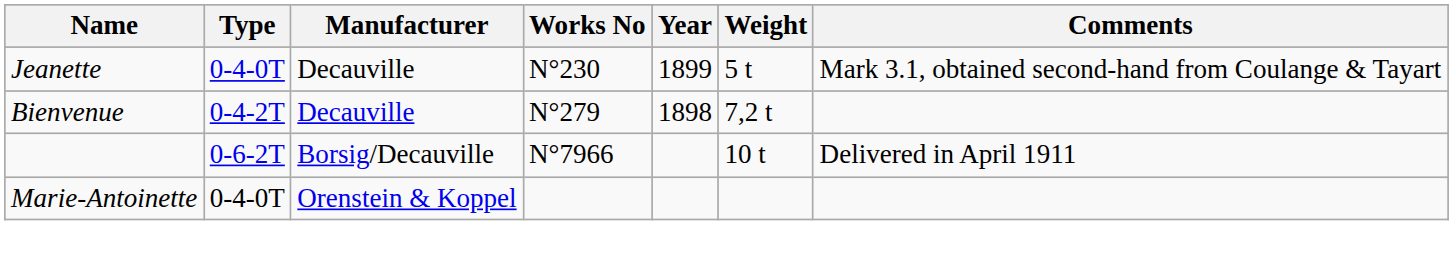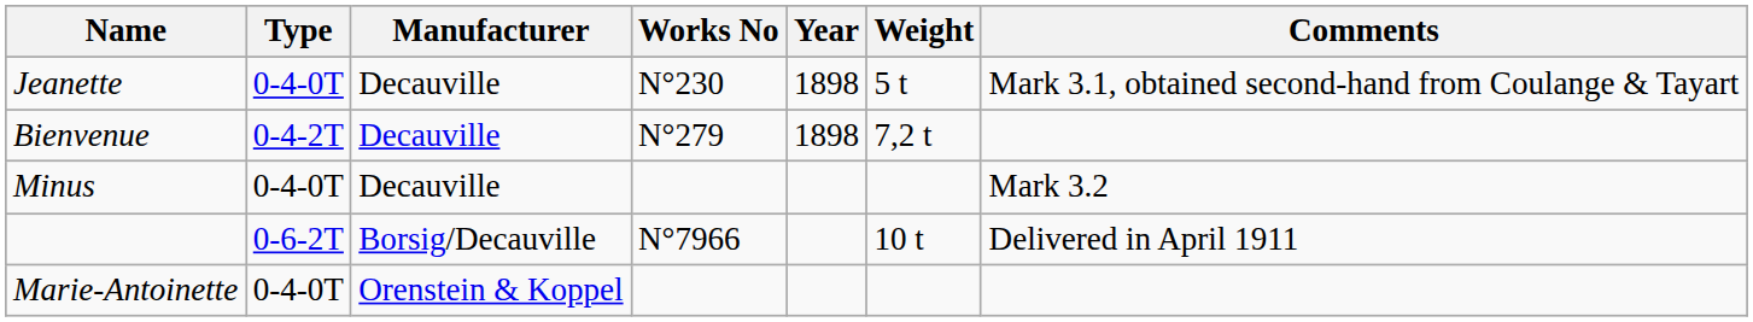Jeanette | Year: 1899 -> 1898
+ row: Minus | 0-4-0T | Decauville | Mark 3.2
